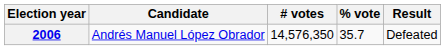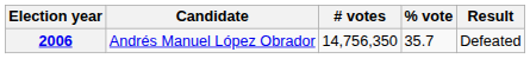2006 | # votes: 14,576,350 -> 14,756,350
